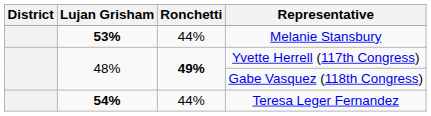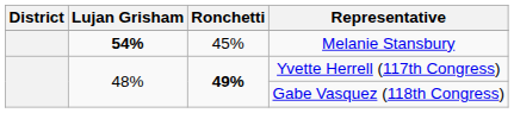Melanie Stansbury | Lujan Grisham: 53% -> 54%
Melanie Stansbury | Ronchetti: 44% -> 45%
- row: 54% | 44% | Teresa Leger Fernandez
